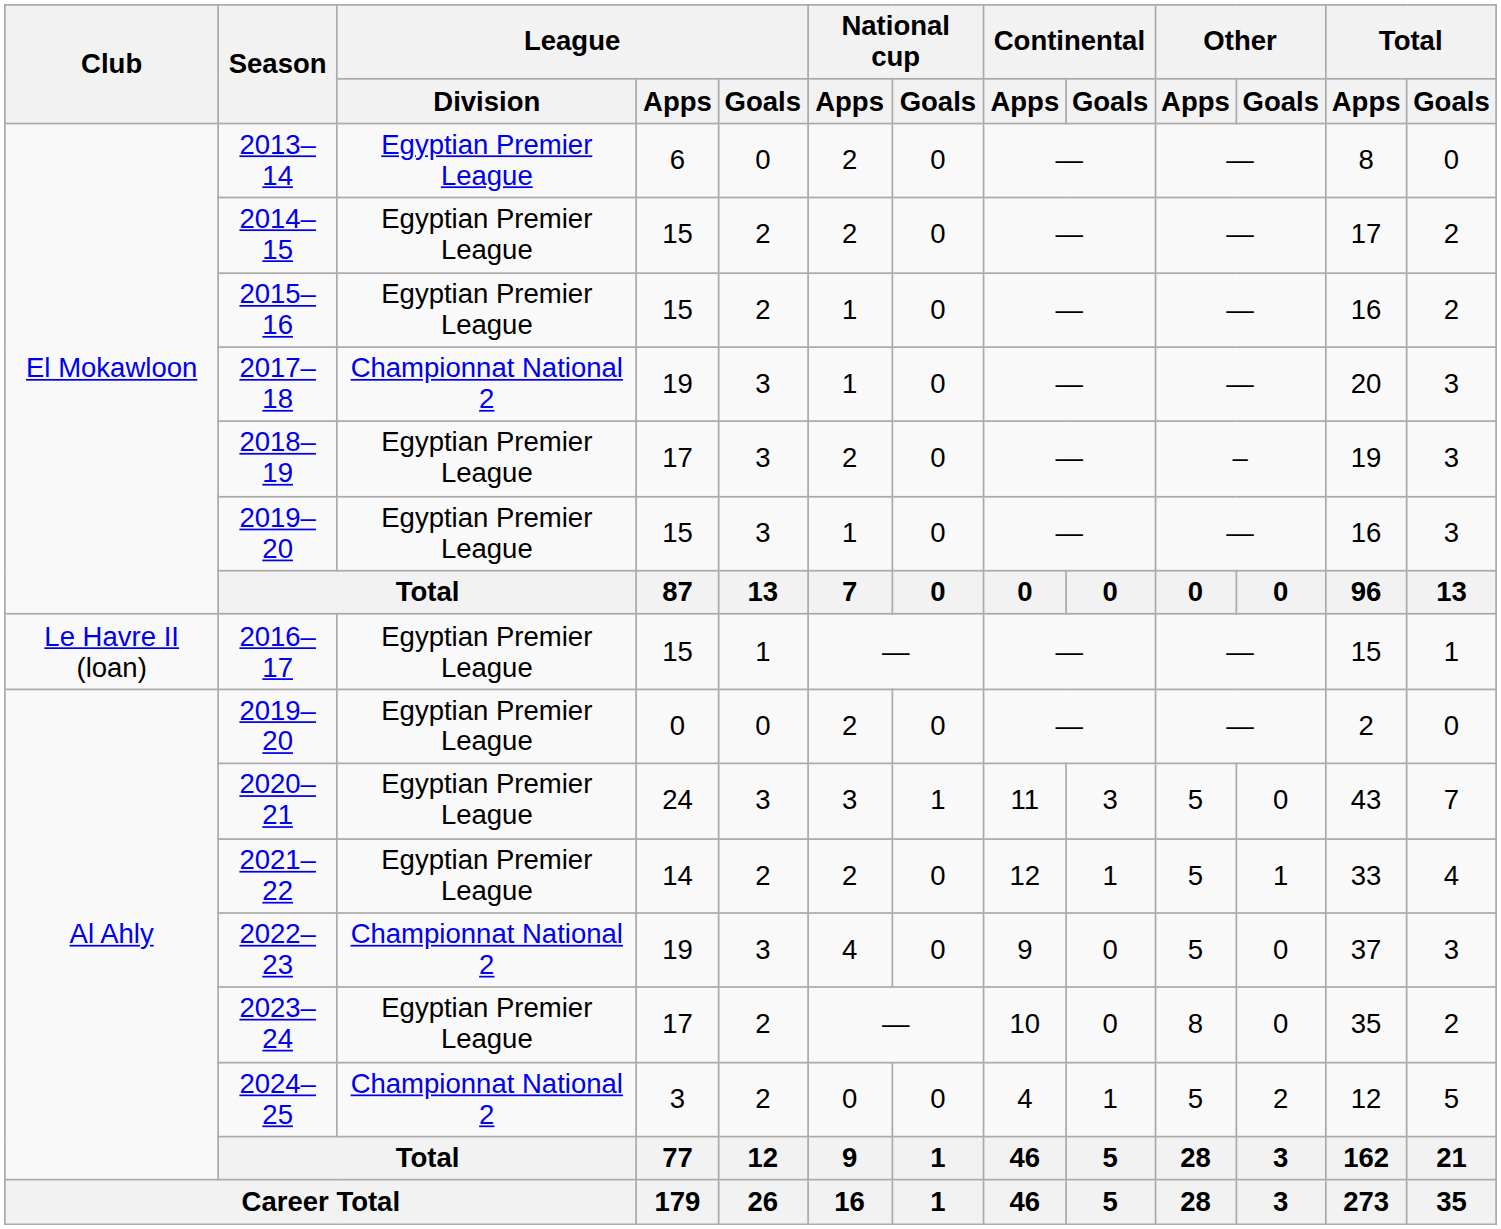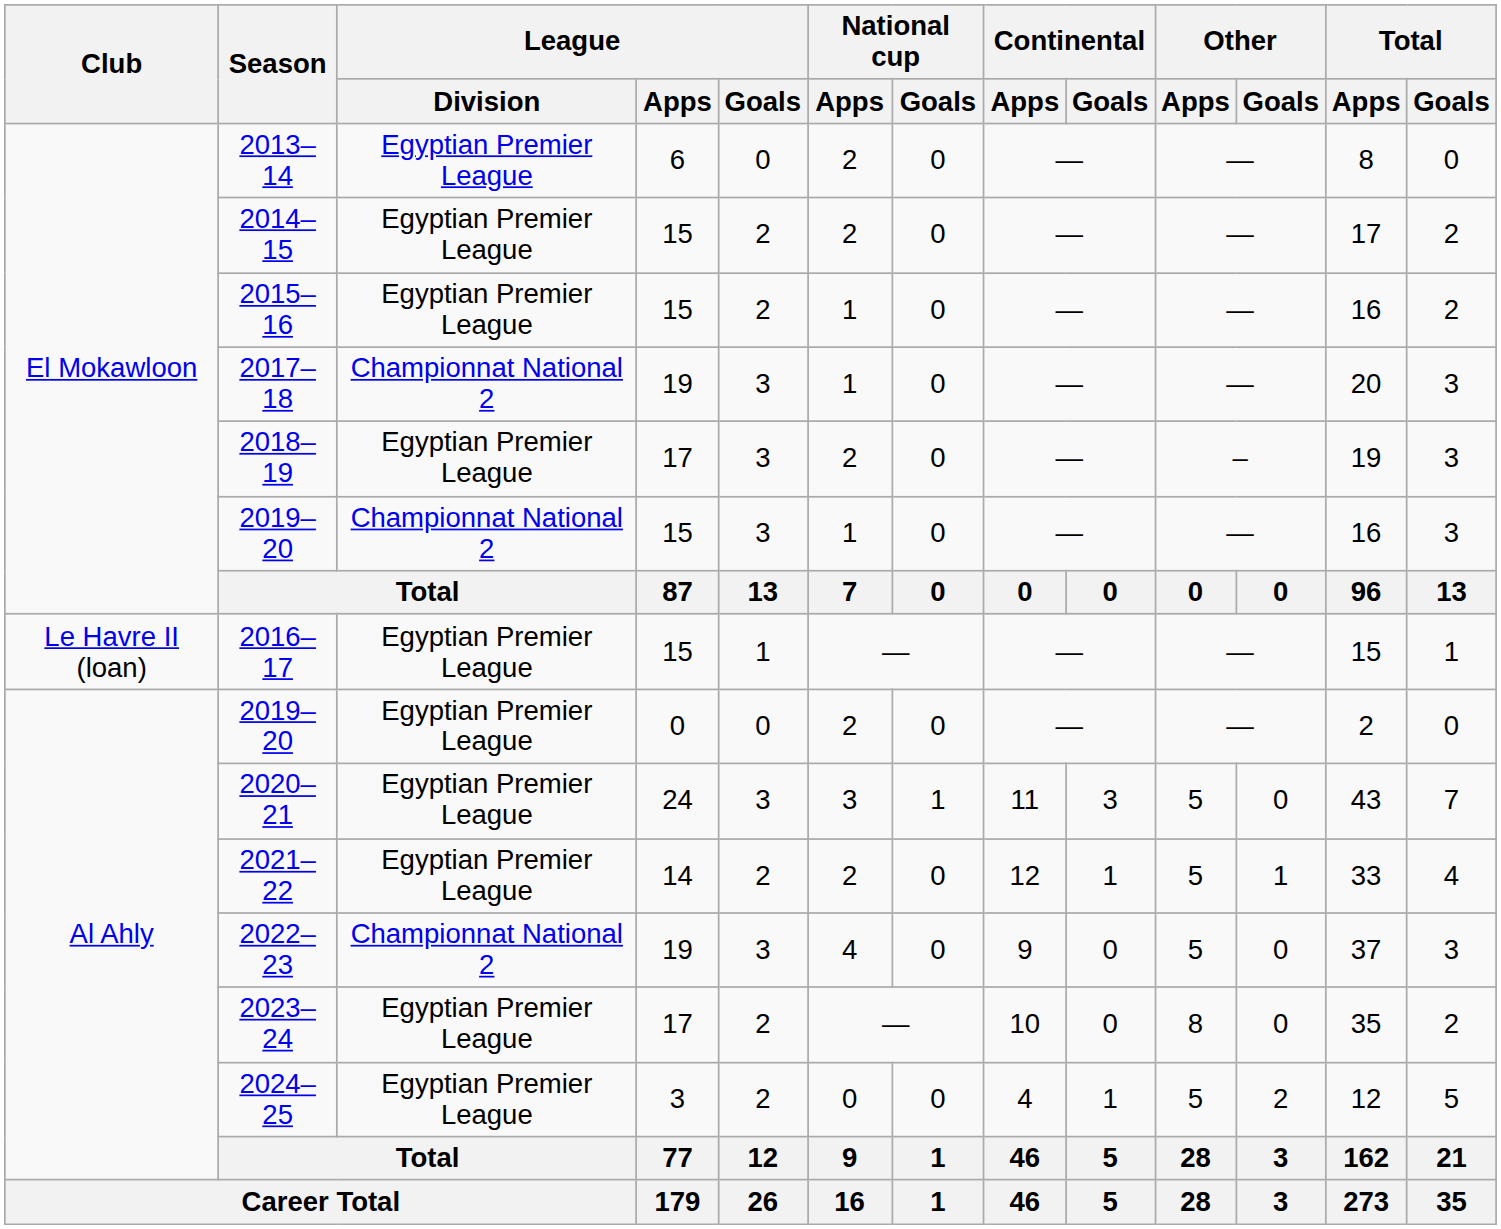2019–20 / 15 | League / Division: Egyptian Premier League -> Championnat National 2
2024–25 | League / Division: Championnat National 2 -> Egyptian Premier League
